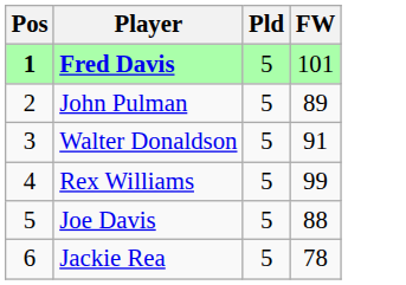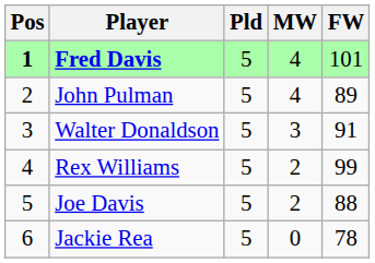+ column: MW | 4 | 4 | 3 | 2 | 2 | 0
